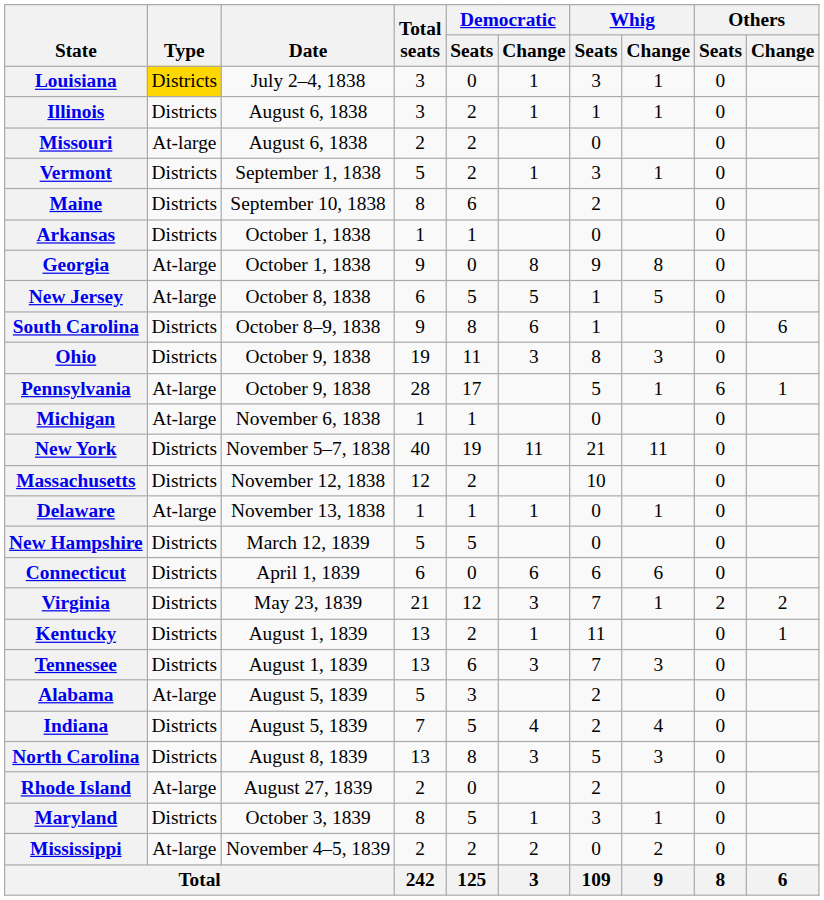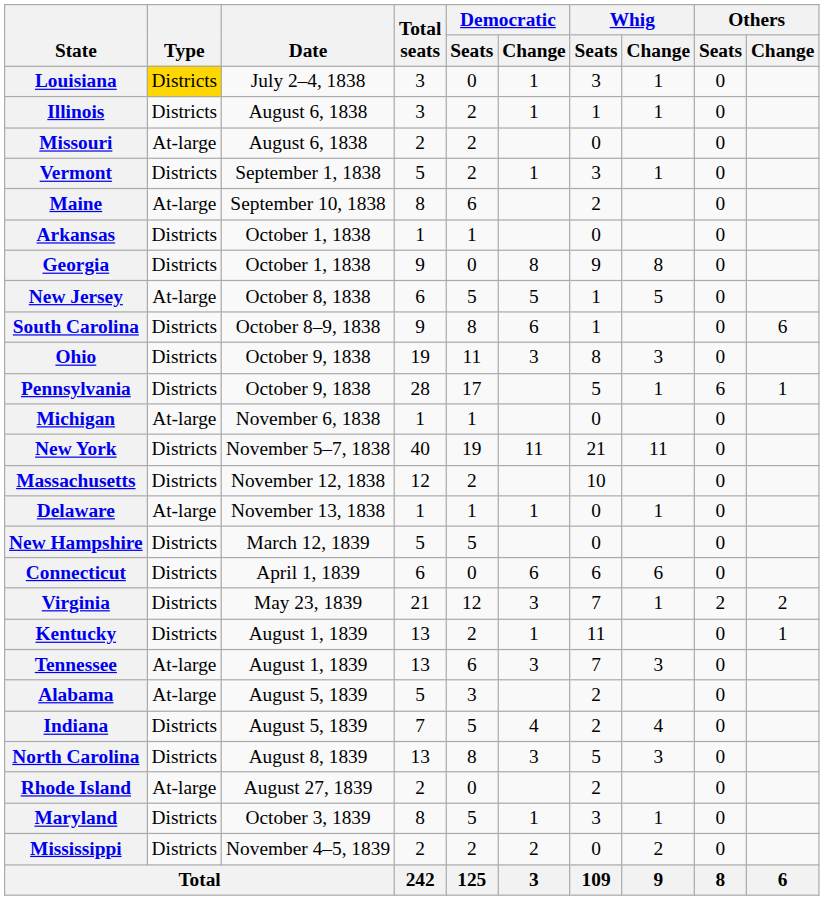Maine | Type: Districts -> At-large
Georgia | Type: At-large -> Districts
Pennsylvania | Type: At-large -> Districts
Tennessee | Type: Districts -> At-large
Mississippi | Type: At-large -> Districts
